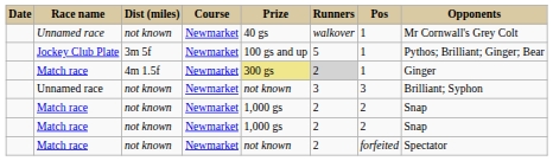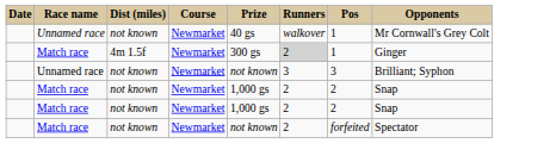- row: Jockey Club Plate | 3m 5f | Newmarket | 100 gs and up | 5 | 1 | Pythos; Brilliant; Ginger; Bear
Match race / 4m 1.5f | Prize: khaki background -> no background
